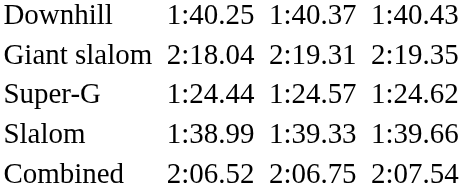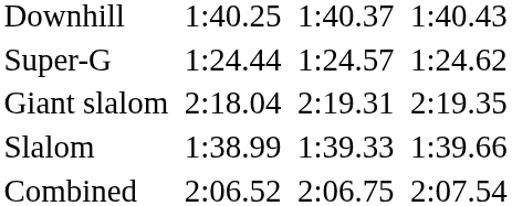rows swapped: Super-G <-> Giant slalom
